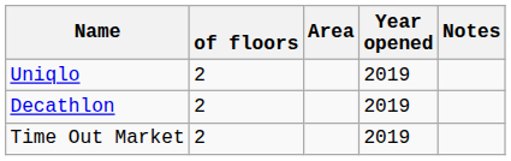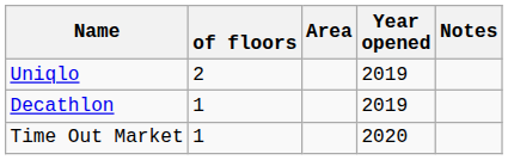Decathlon | of floors: 2 -> 1
Time Out Market | of floors: 2 -> 1
Time Out Market | Year opened: 2019 -> 2020
